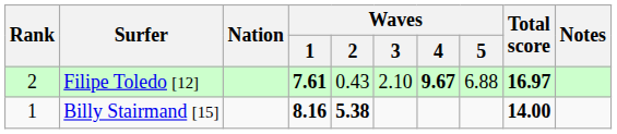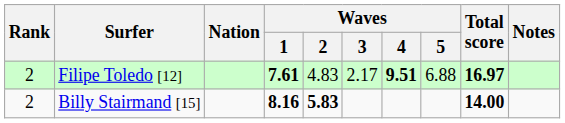Filipe Toledo [12] | Waves / 2: 0.43 -> 4.83
Filipe Toledo [12] | Waves / 3: 2.10 -> 2.17
Filipe Toledo [12] | Waves / 4: 9.67 -> 9.51
Billy Stairmand [15] | Rank: 1 -> 2
Billy Stairmand [15] | Waves / 2: 5.38 -> 5.83
